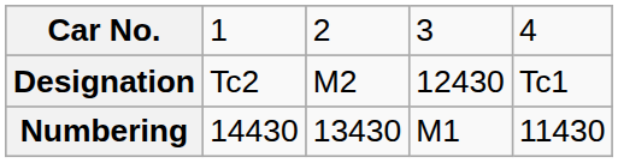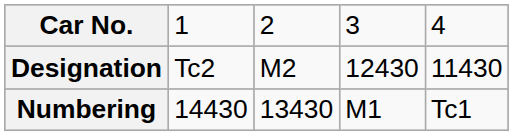Designation | column 5: Tc1 -> 11430
Numbering | column 5: 11430 -> Tc1
